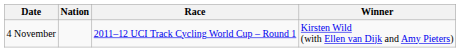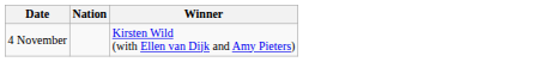- column: Race | 2011–12 UCI Track Cycling World Cup – Round 1
